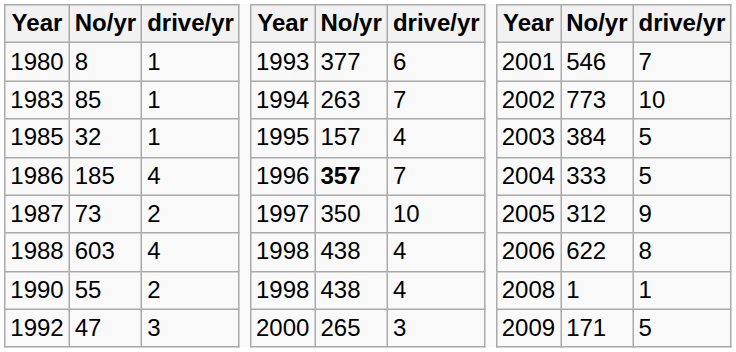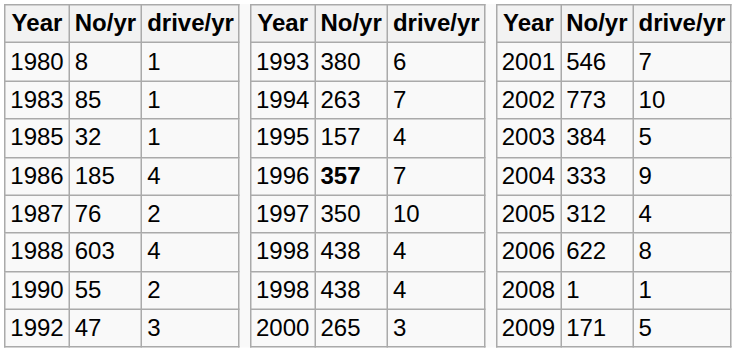1980 | column 6: 377 -> 380
1986 | column 11: 5 -> 9
1987 | column 2: 73 -> 76
1987 | column 11: 9 -> 4
